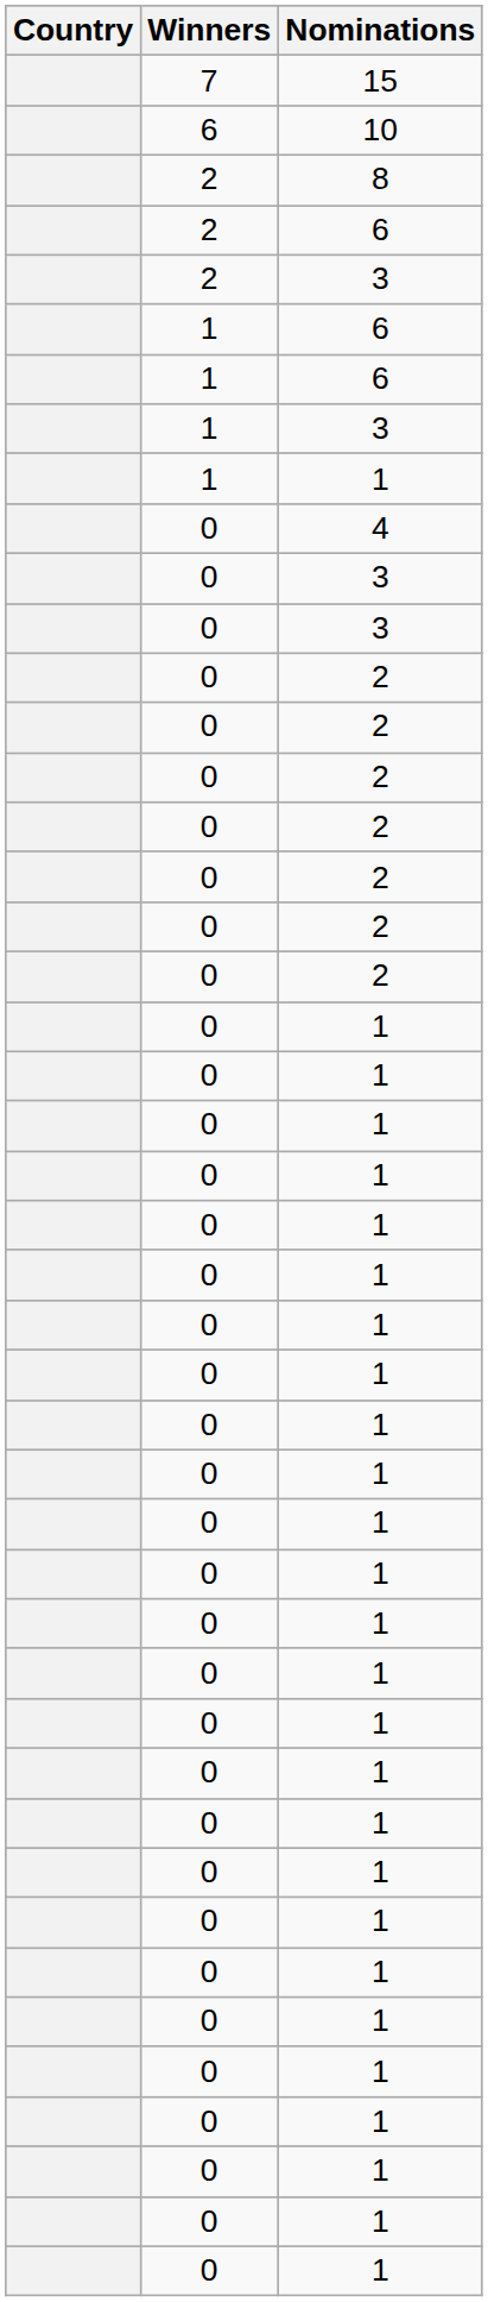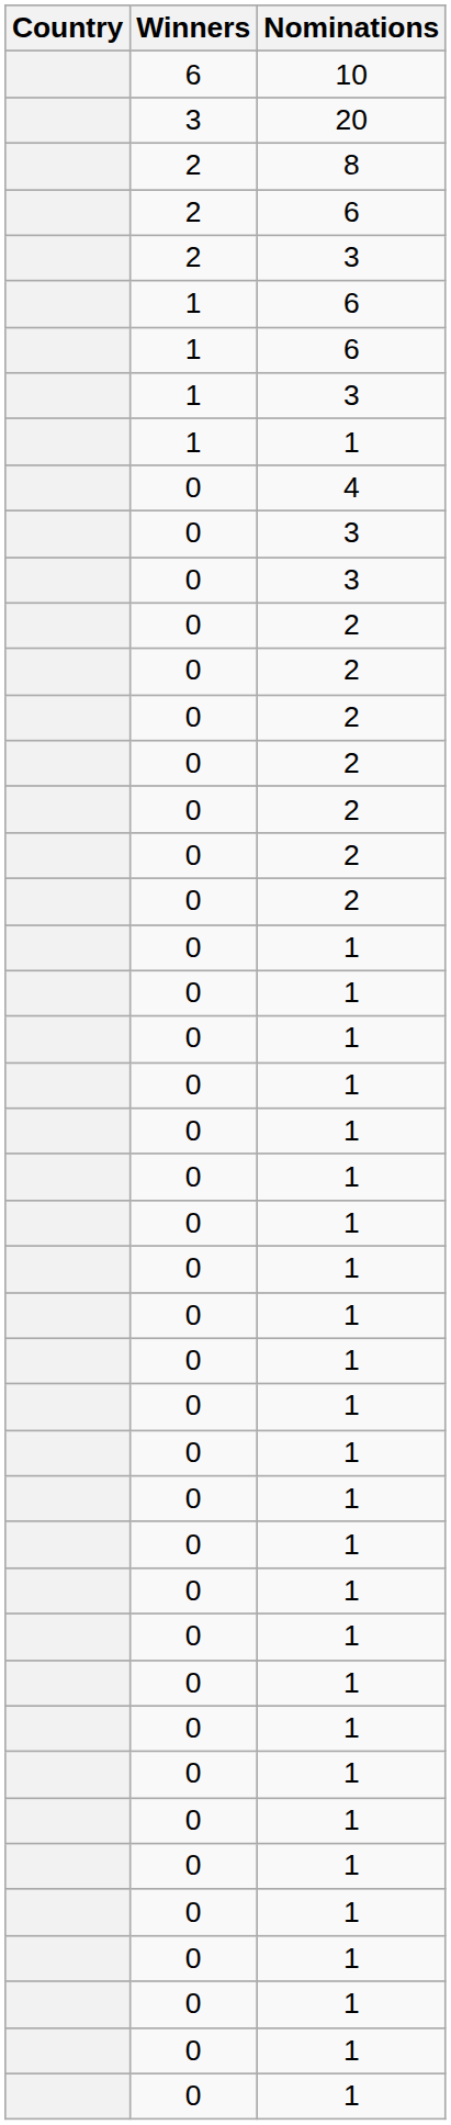- row: 7 | 15
+ row: 3 | 20
